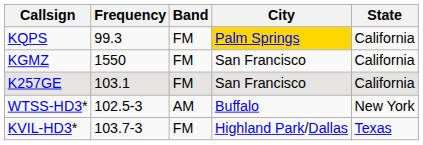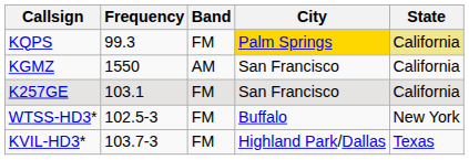KQPS | State: no background -> khaki background
KGMZ | Band: FM -> AM
WTSS-HD3* | Band: AM -> FM
